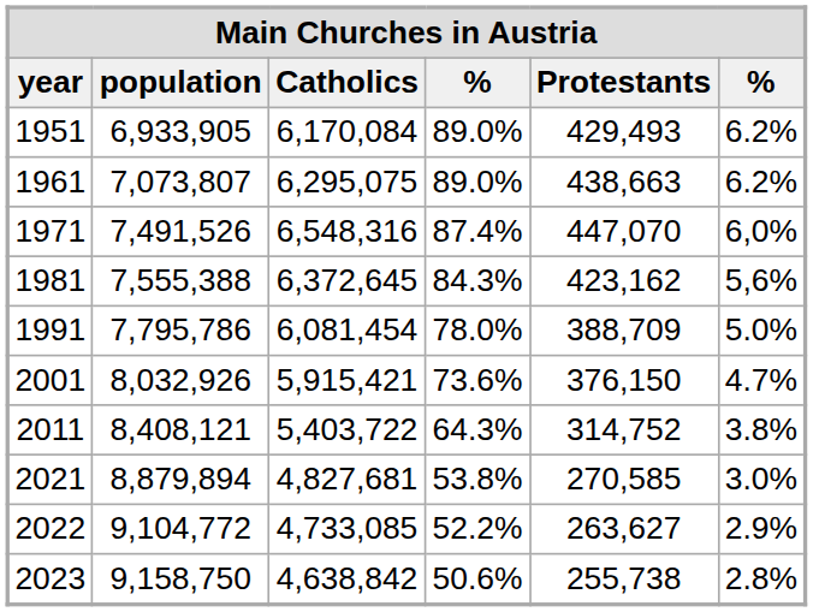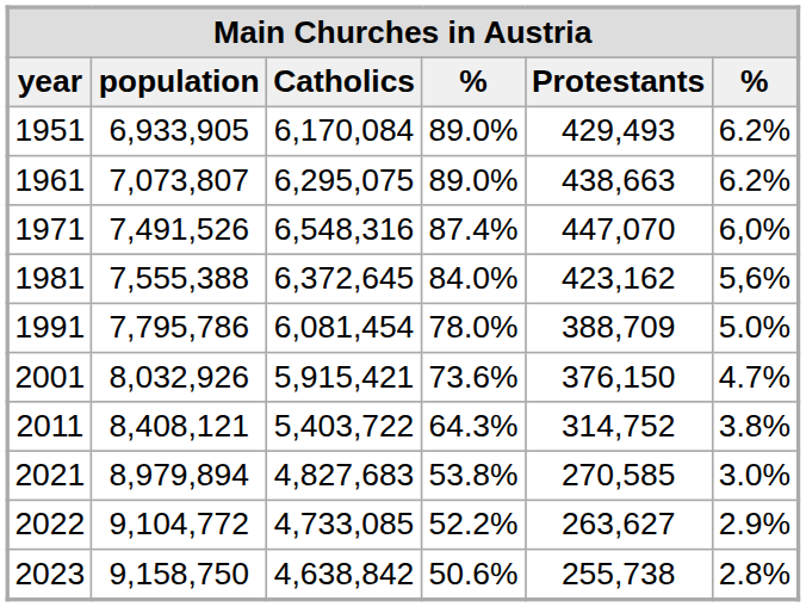1981 | column 4: 84.3% -> 84.0%
2021 | population: 8,879,894 -> 8,979,894
2021 | Catholics: 4,827,681 -> 4,827,683
